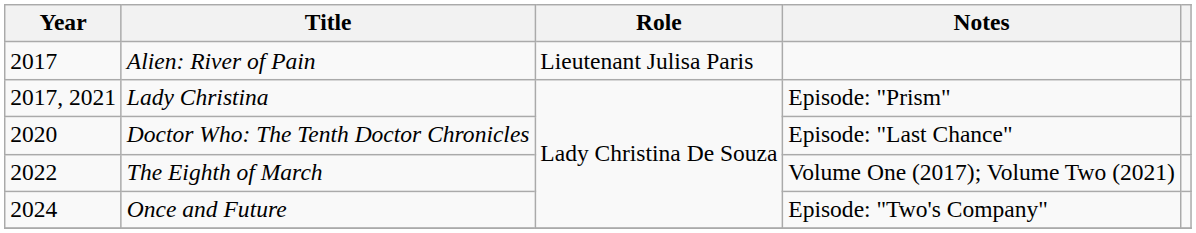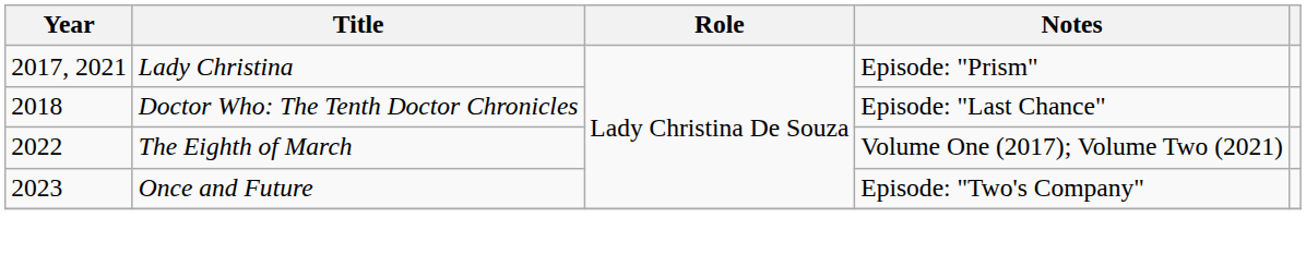- row: 2017 | Alien: River of Pain | Lieutenant Julisa Paris
Doctor Who: The Tenth Doctor Chronicles | Year: 2020 -> 2018
Once and Future | Year: 2024 -> 2023
